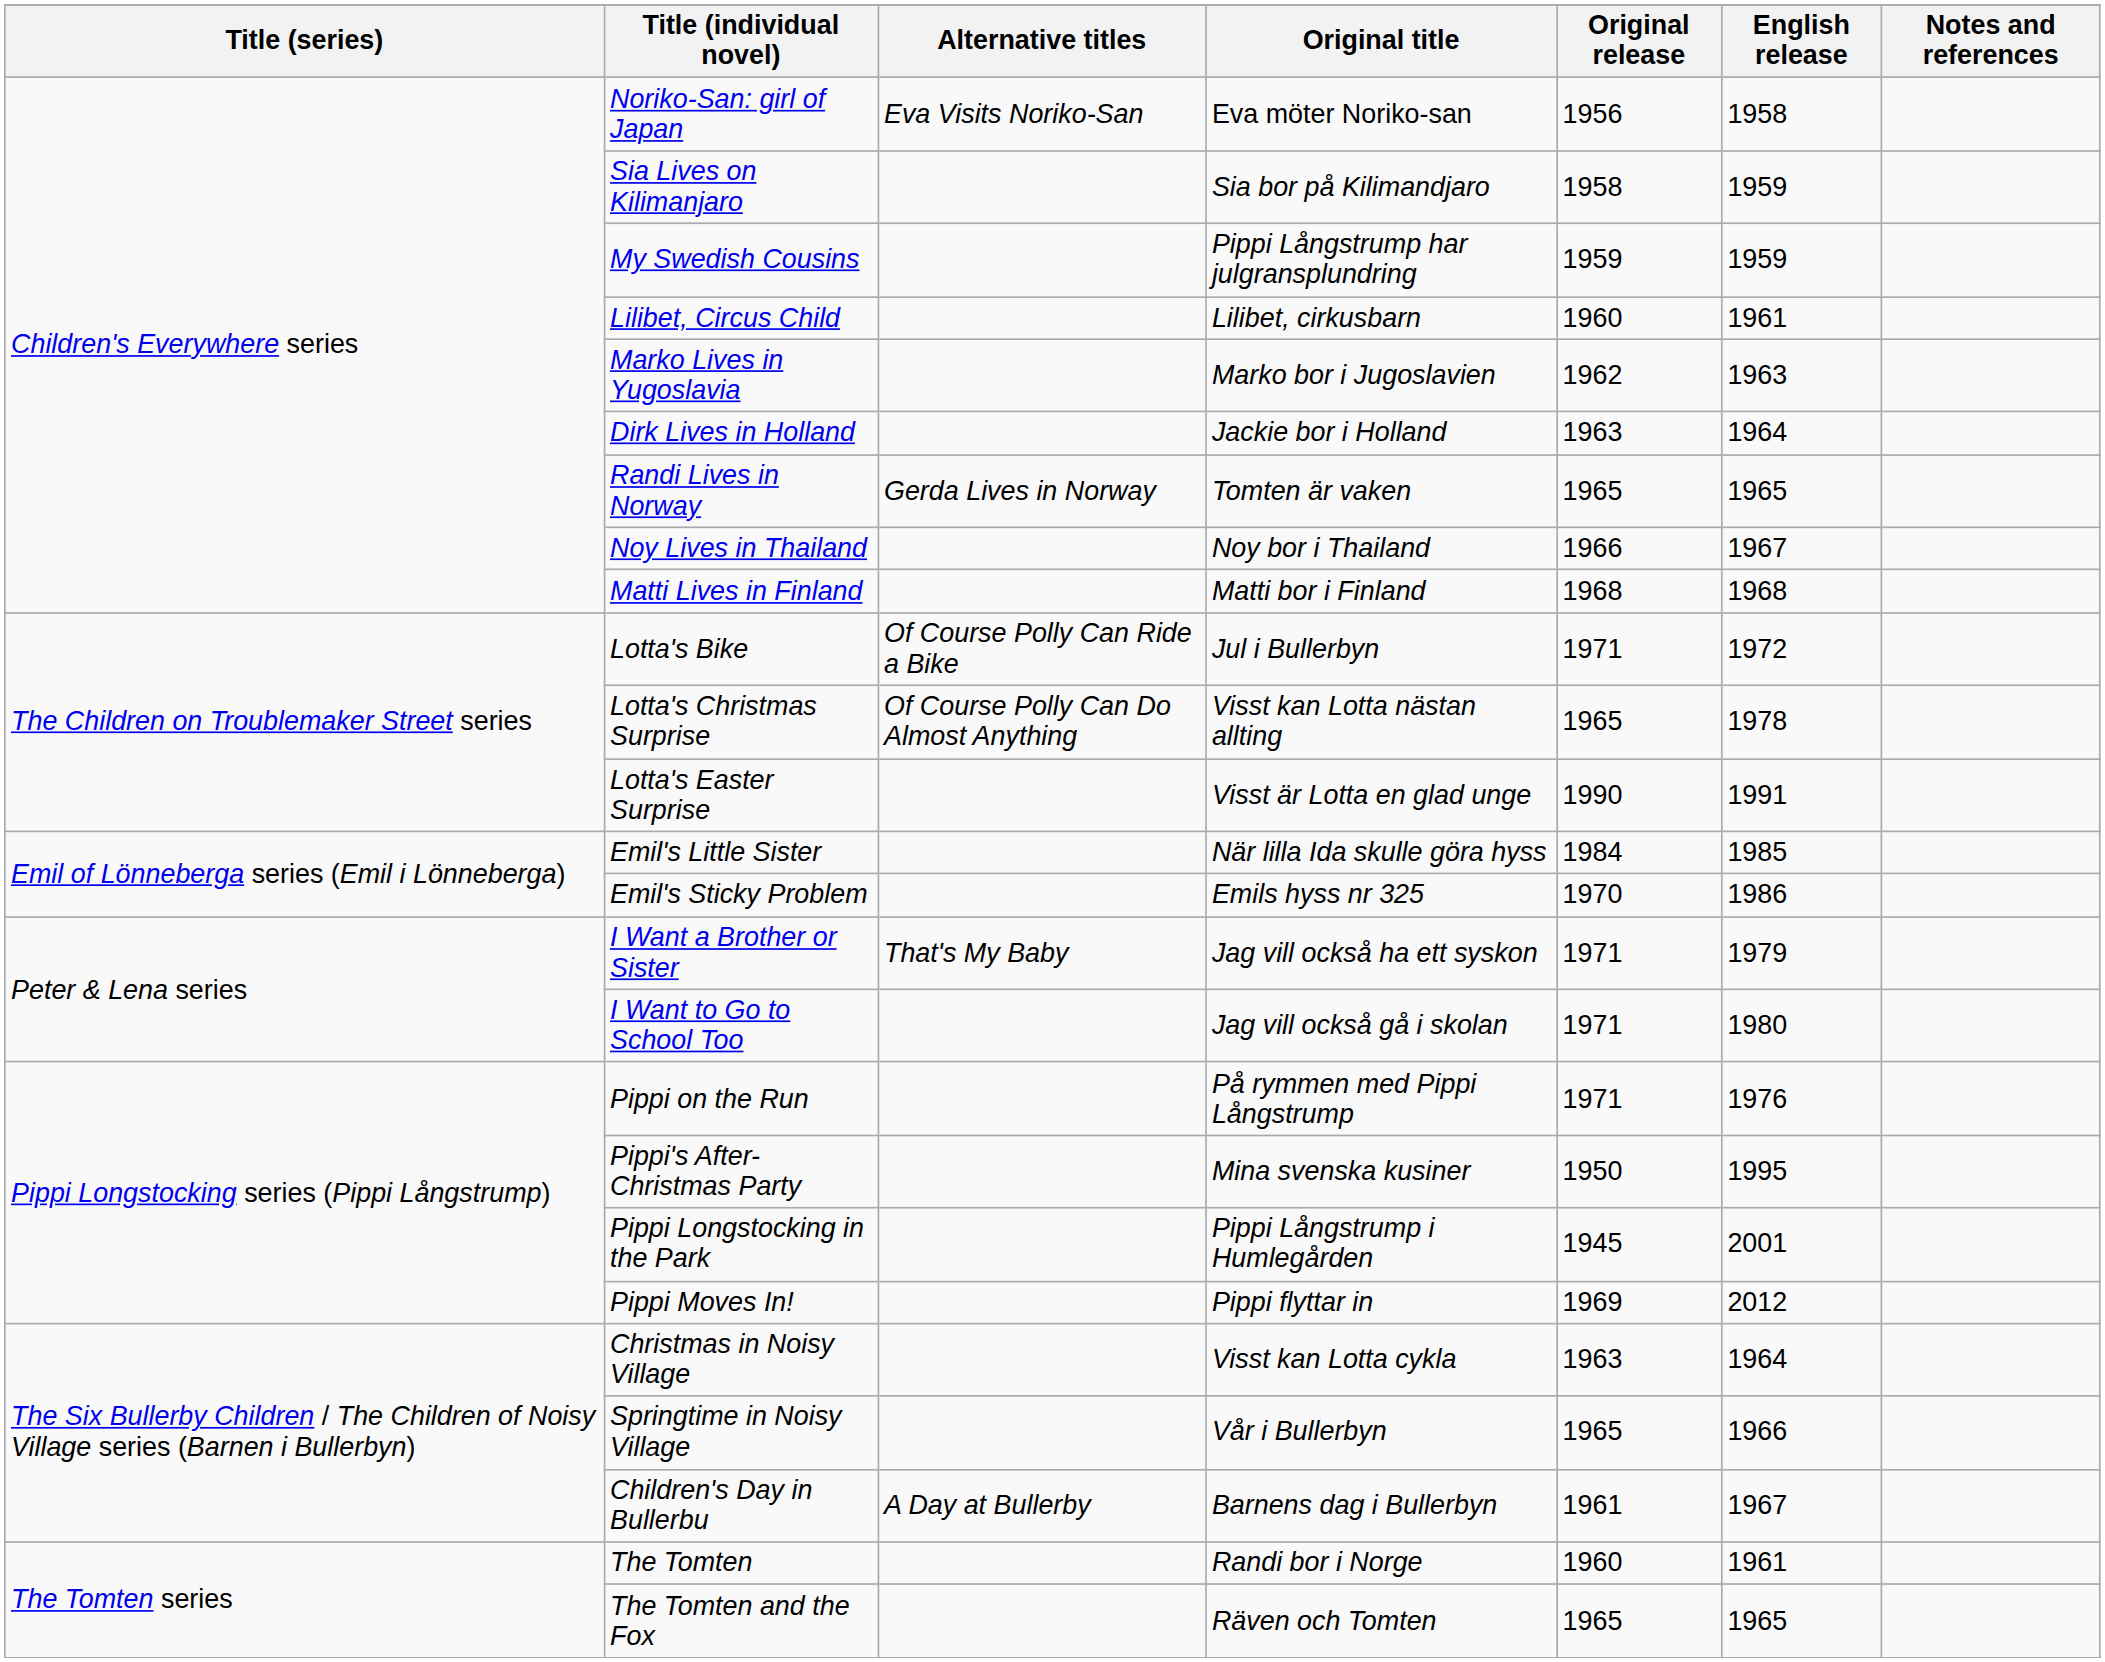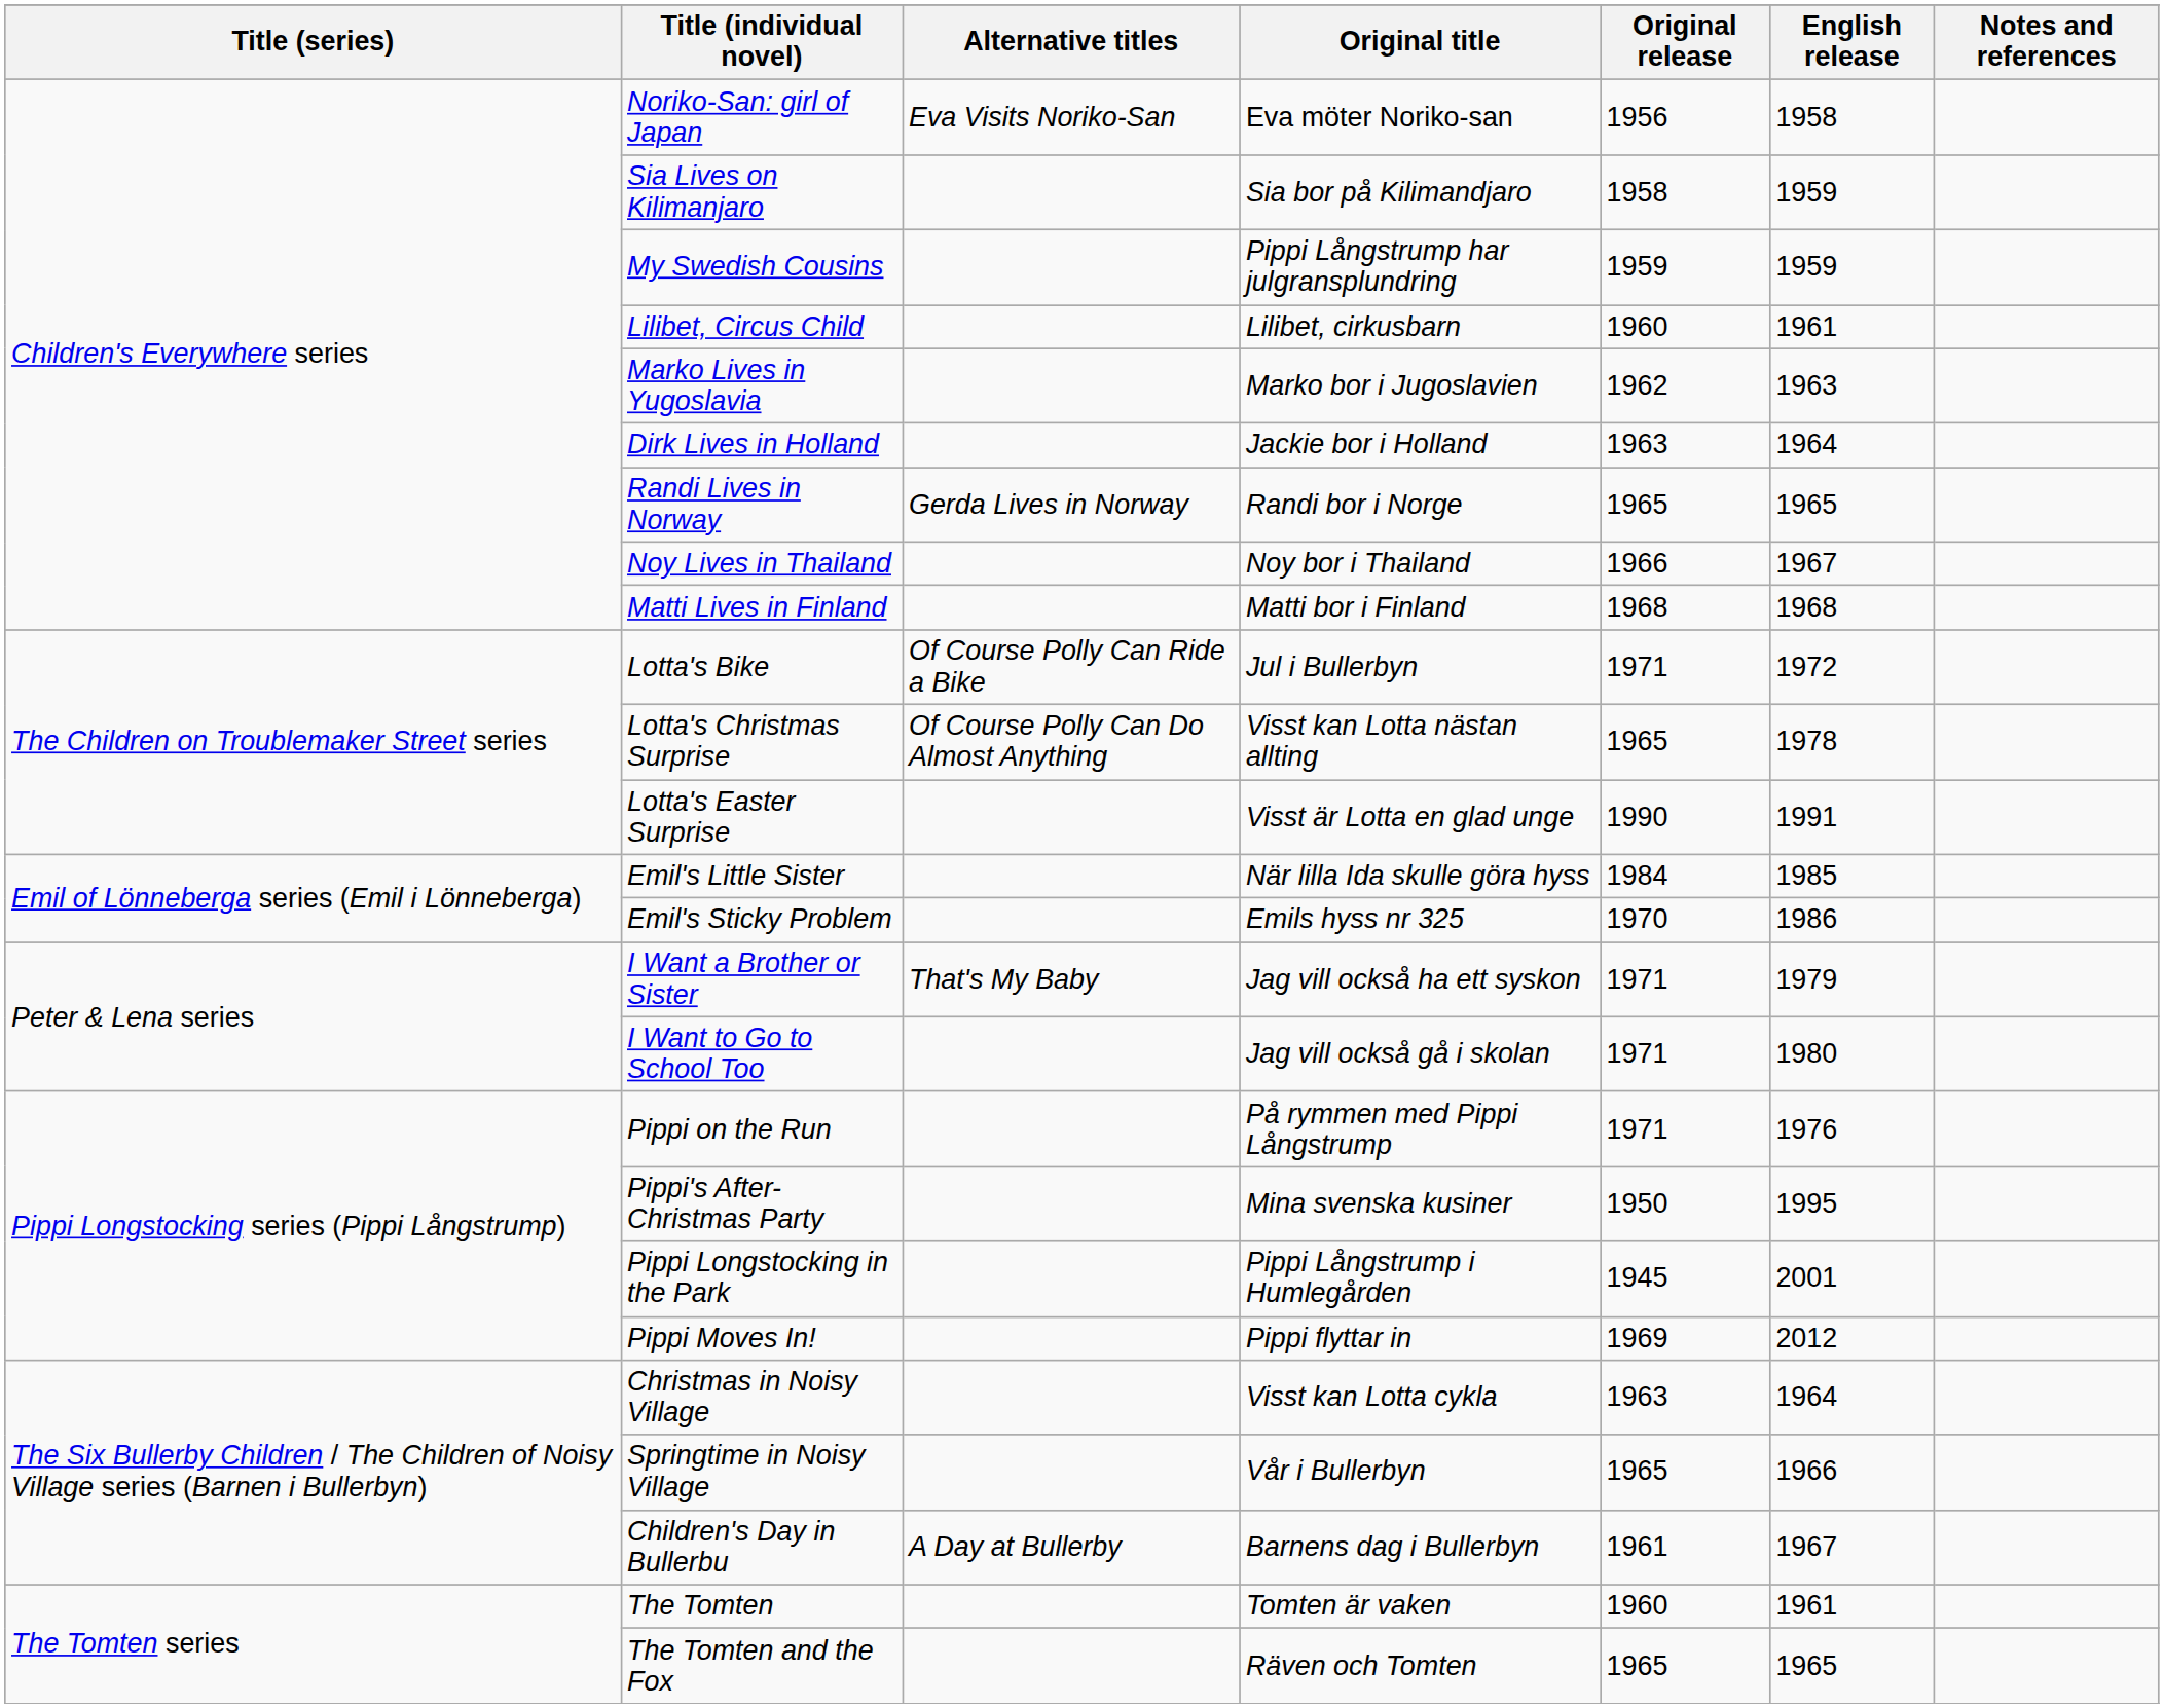Randi Lives in Norway | Original title: Tomten är vaken -> Randi bor i Norge
The Tomten | Original title: Randi bor i Norge -> Tomten är vaken
